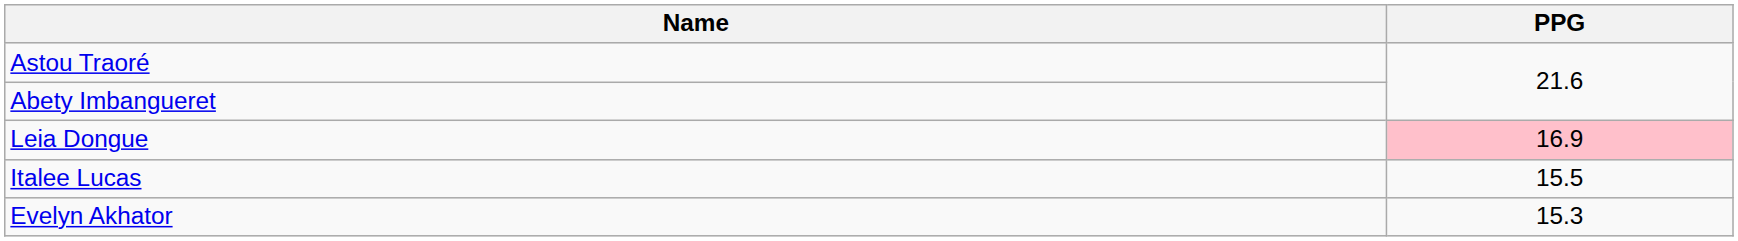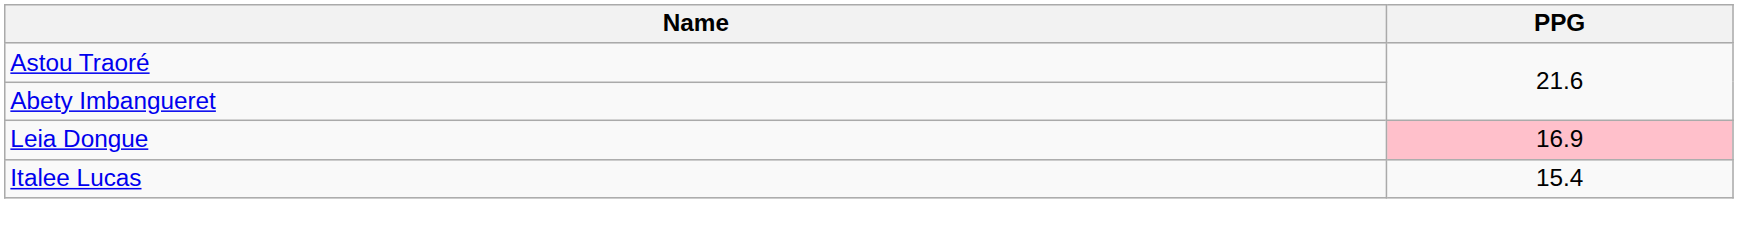Italee Lucas | PPG: 15.5 -> 15.4
- row: Evelyn Akhator | 15.3
